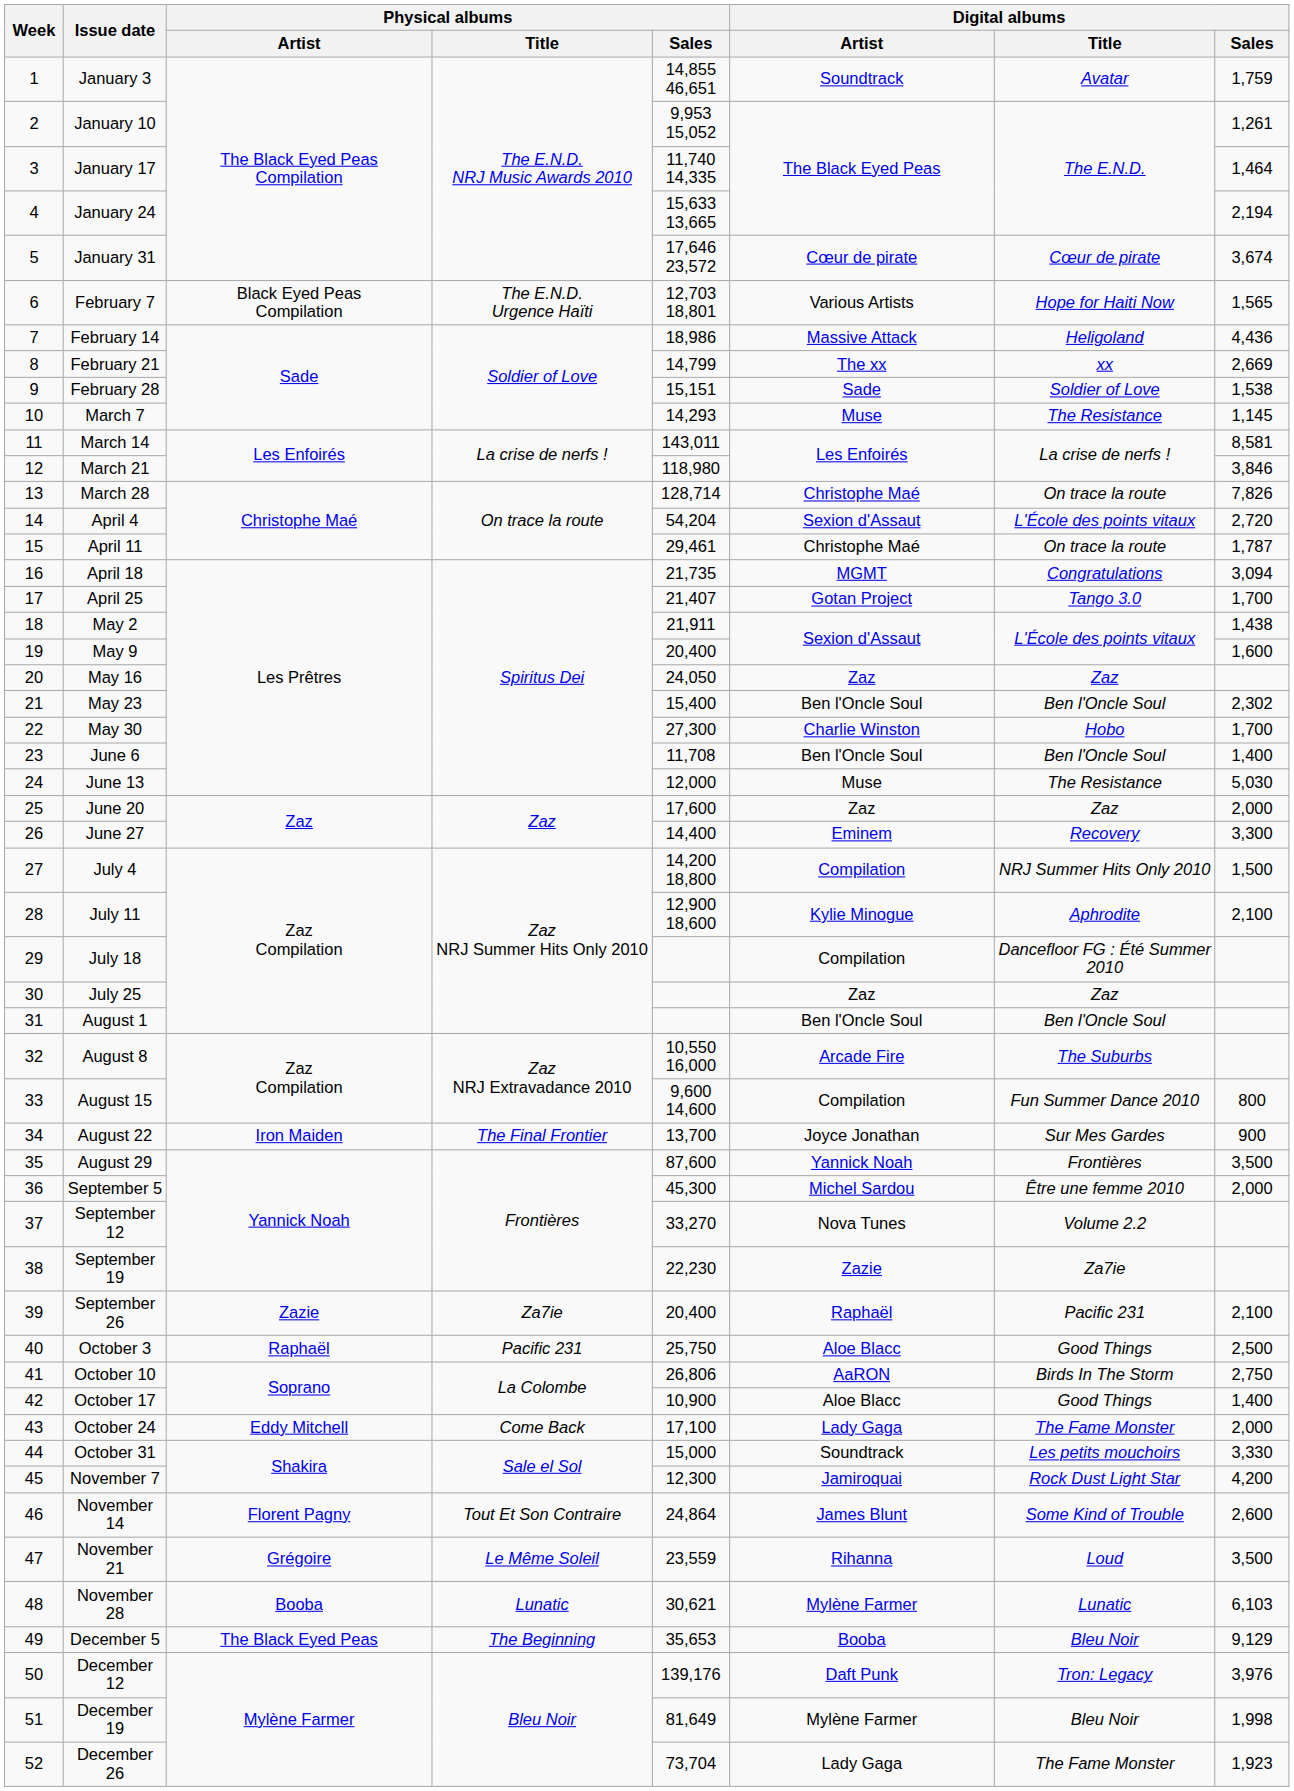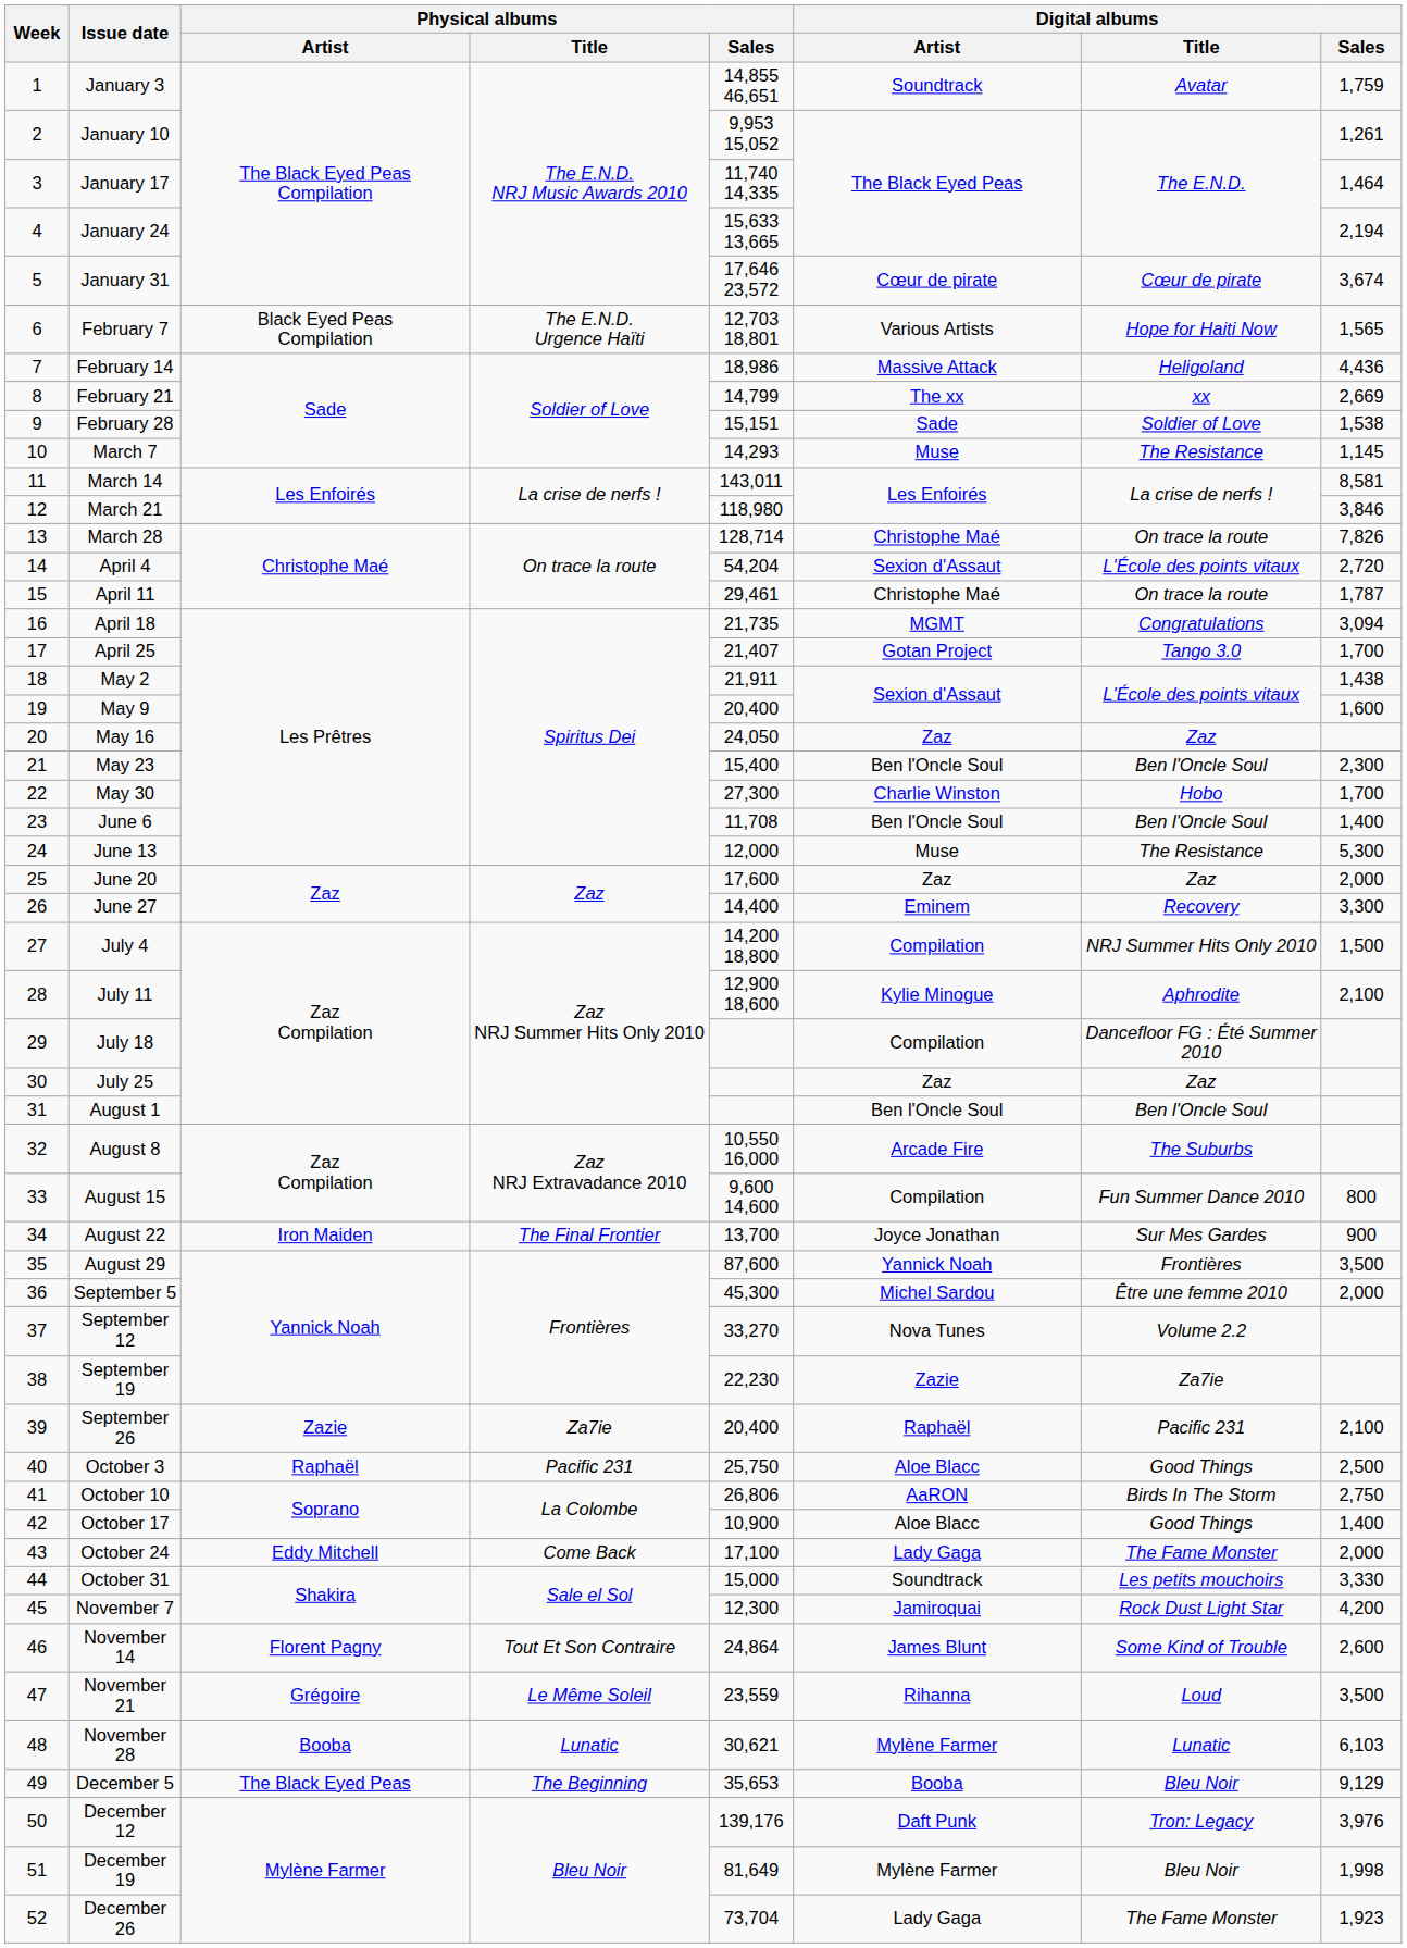May 23 | Digital albums / Sales: 2,302 -> 2,300
June 13 | Digital albums / Sales: 5,030 -> 5,300
